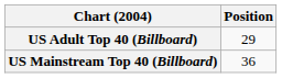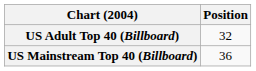US Adult Top 40 (Billboard) | Position: 29 -> 32
